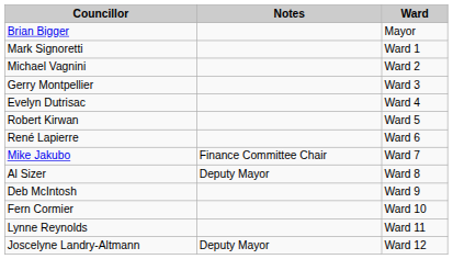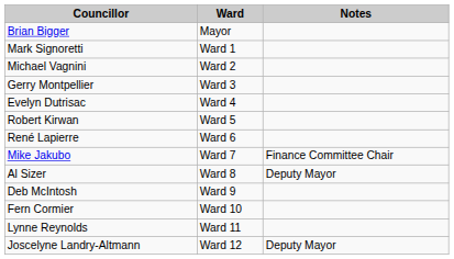columns swapped: Ward <-> Notes
